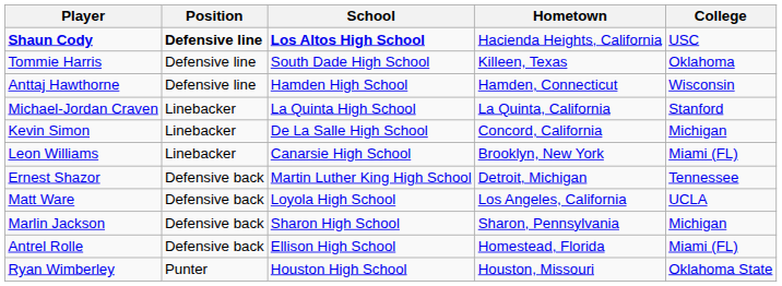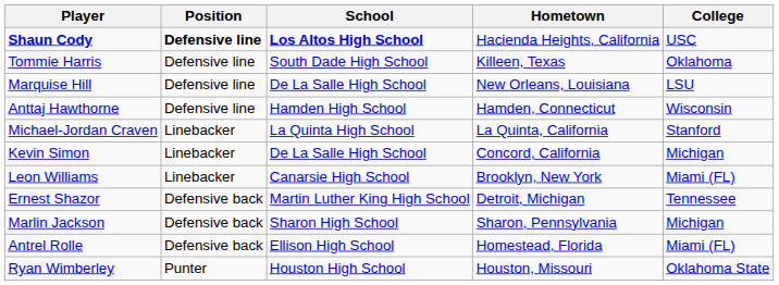+ row: Marquise Hill | Defensive line | De La Salle High School | New Orleans, Louisiana | LSU
- row: Matt Ware | Defensive back | Loyola High School | Los Angeles, California | UCLA
